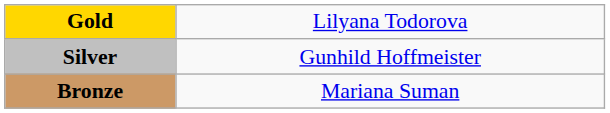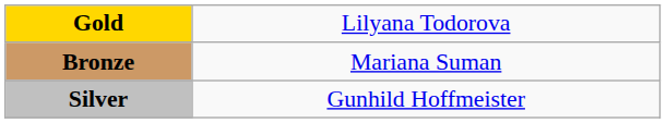rows swapped: Silver <-> Bronze
